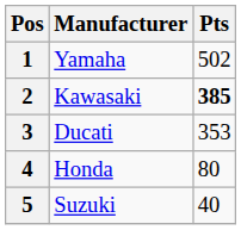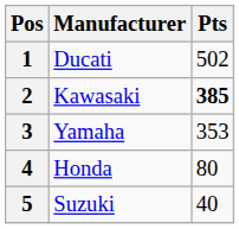1 | Manufacturer: Yamaha -> Ducati
3 | Manufacturer: Ducati -> Yamaha
